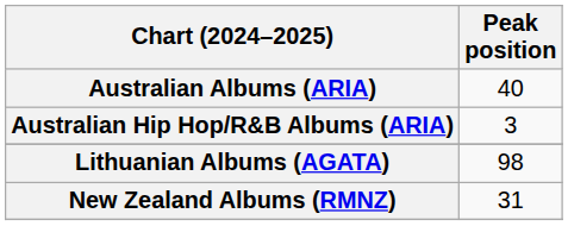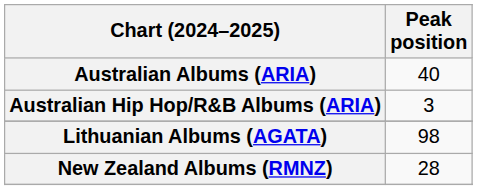New Zealand Albums (RMNZ) | Peak position: 31 -> 28
